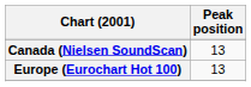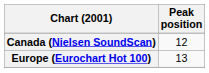Canada (Nielsen SoundScan) | Peak position: 13 -> 12
